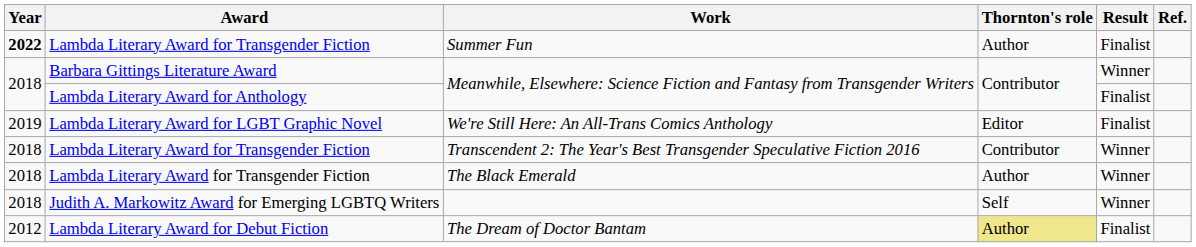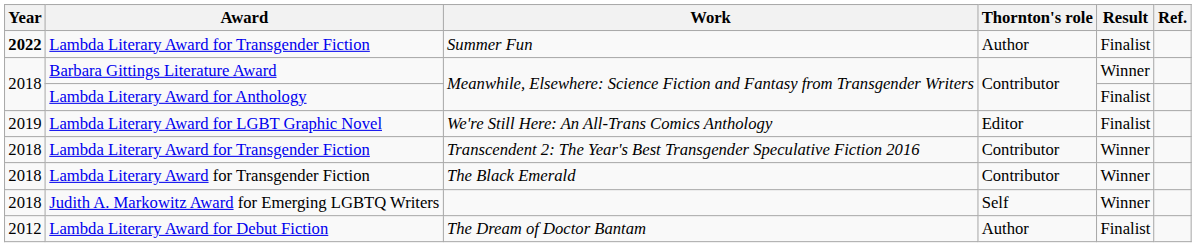The Black Emerald | Thornton's role: Author -> Contributor
The Dream of Doctor Bantam | Thornton's role: khaki background -> no background
